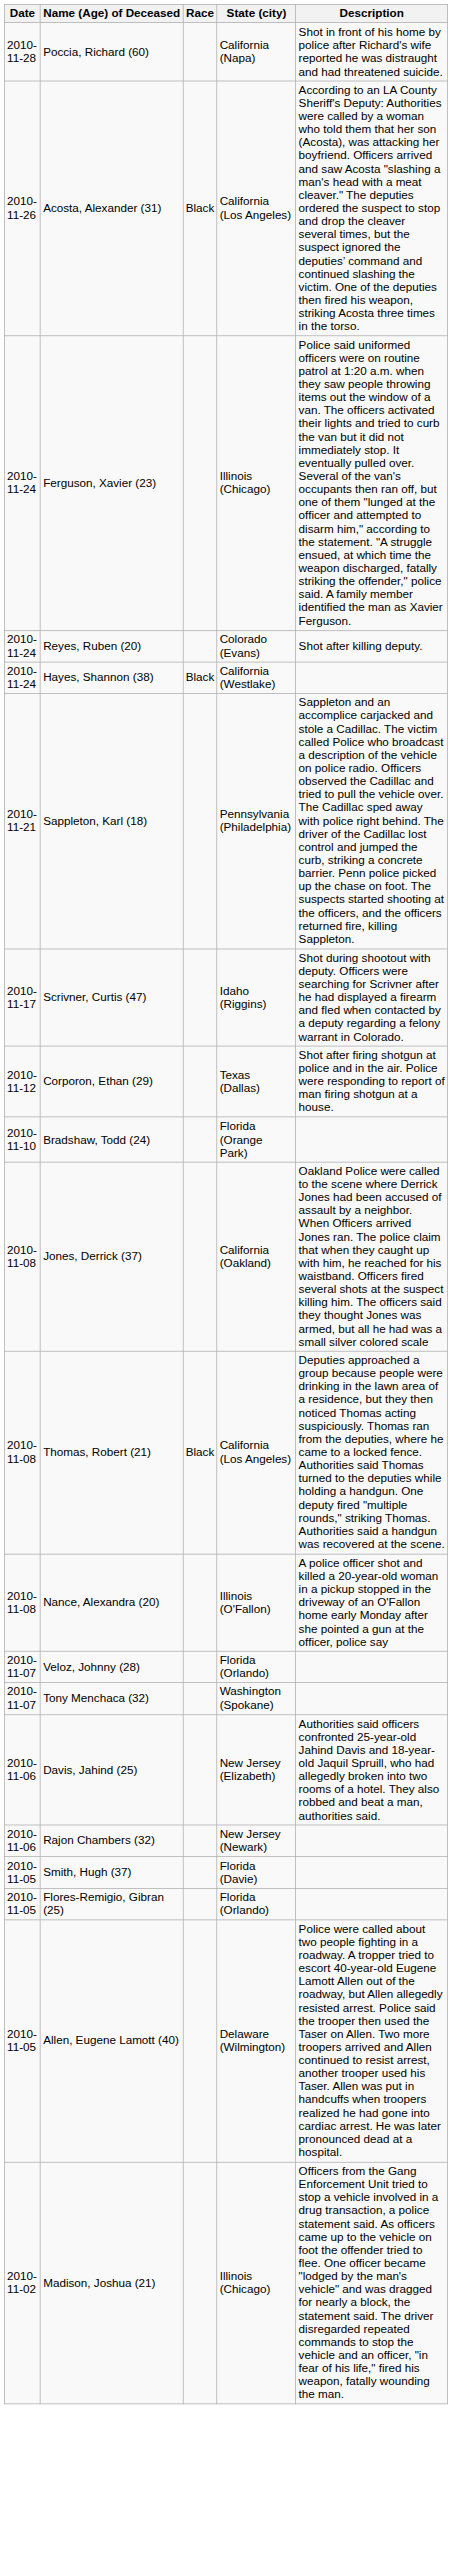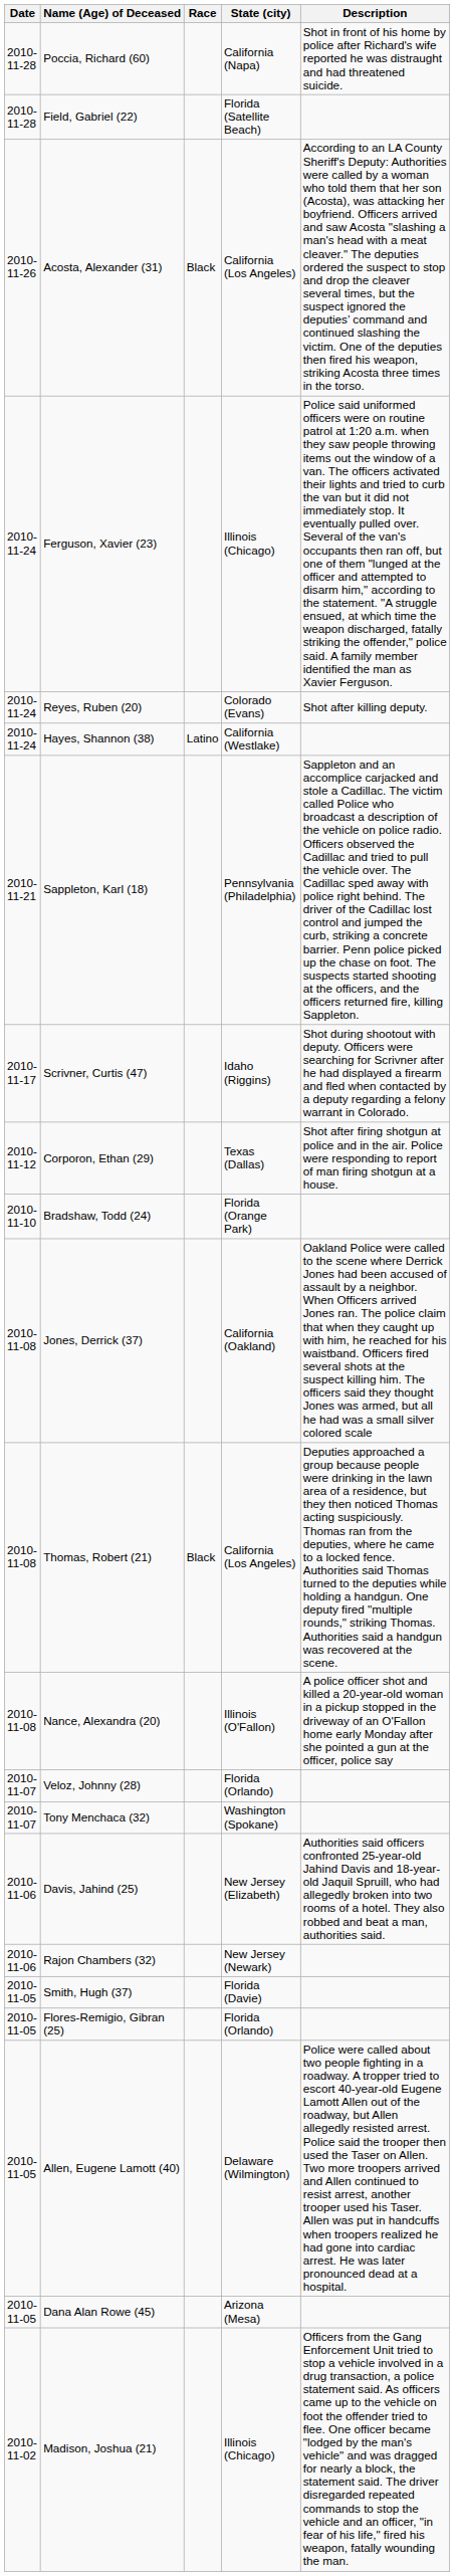+ row: 2010-11-28 | Field, Gabriel (22) | Florida (Satellite Beach)
Hayes, Shannon (38) | Race: Black -> Latino
+ row: 2010-11-05 | Dana Alan Rowe (45) | Arizona (Mesa)
